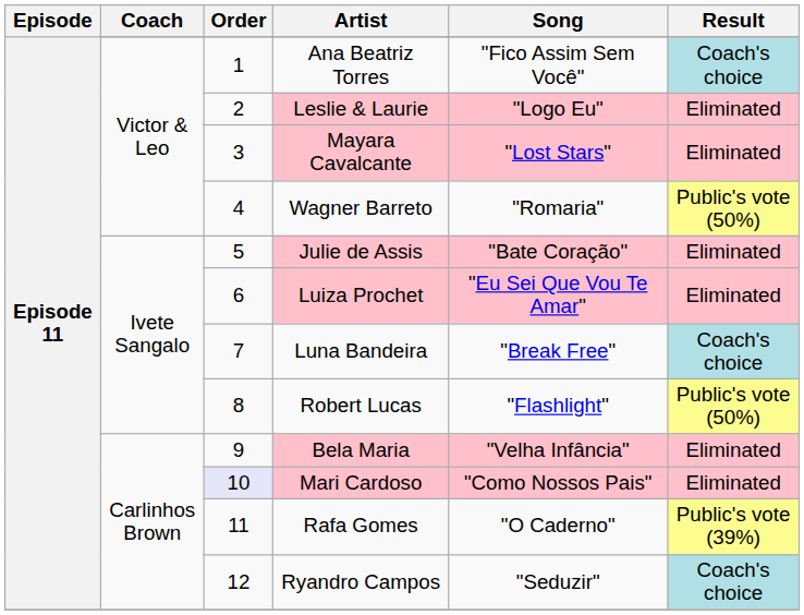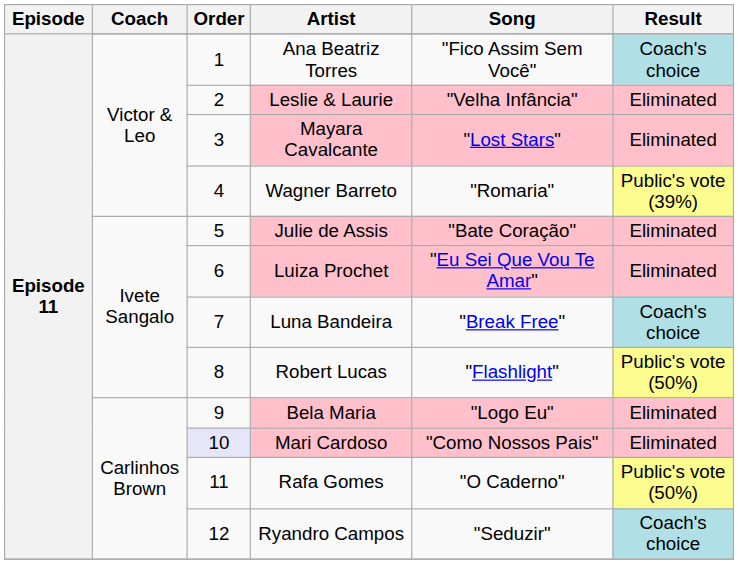Leslie & Laurie | Song: "Logo Eu" -> "Velha Infância"
Wagner Barreto | Result: Public's vote (50%) -> Public's vote (39%)
Bela Maria | Song: "Velha Infância" -> "Logo Eu"
Rafa Gomes | Result: Public's vote (39%) -> Public's vote (50%)
